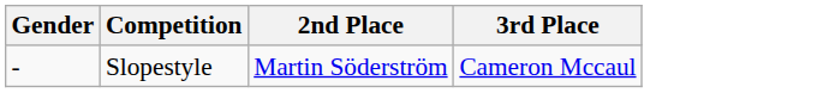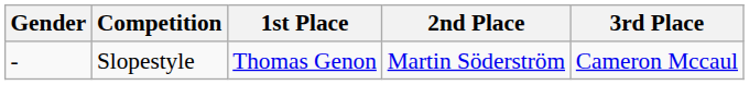+ column: 1st Place | Thomas Genon
